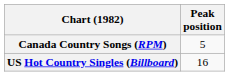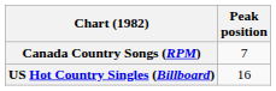Canada Country Songs (RPM) | Peak position: 5 -> 7
